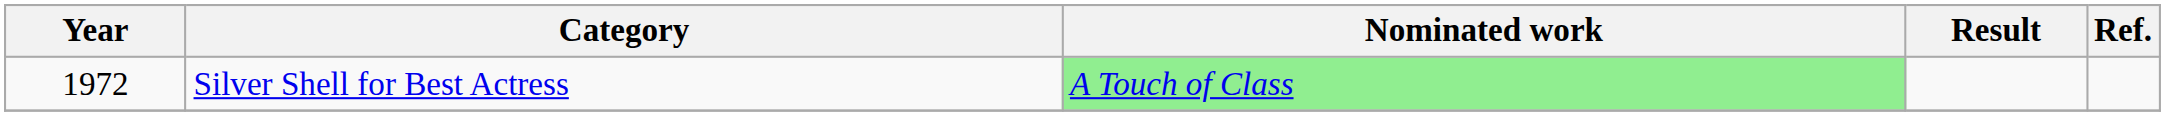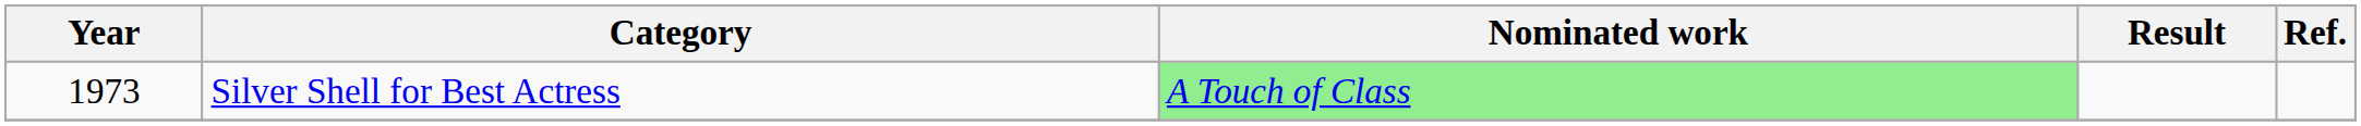Silver Shell for Best Actress | Year: 1972 -> 1973
